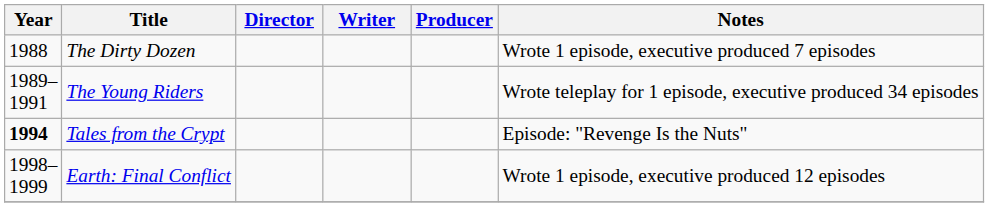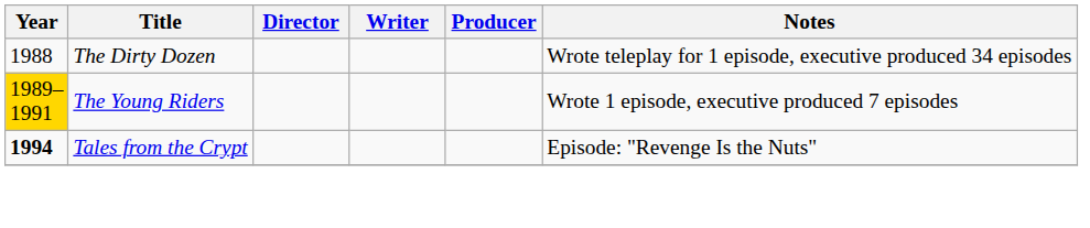The Dirty Dozen | Notes: Wrote 1 episode, executive produced 7 episodes -> Wrote teleplay for 1 episode, executive produced 34 episodes
The Young Riders | Year: no background -> gold background
The Young Riders | Notes: Wrote teleplay for 1 episode, executive produced 34 episodes -> Wrote 1 episode, executive produced 7 episodes
- row: 1998–1999 | Earth: Final Conflict | Wrote 1 episode, executive produced 12 episodes
